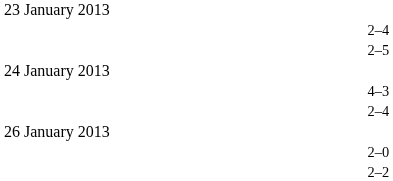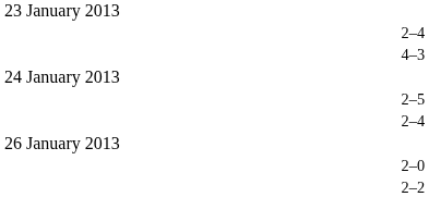rows swapped: 4–3 <-> 2–5
